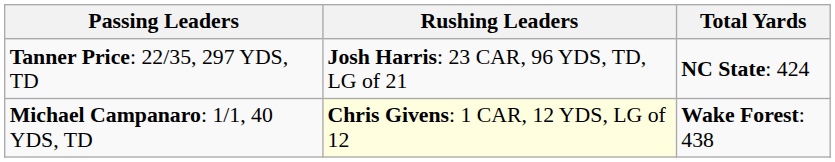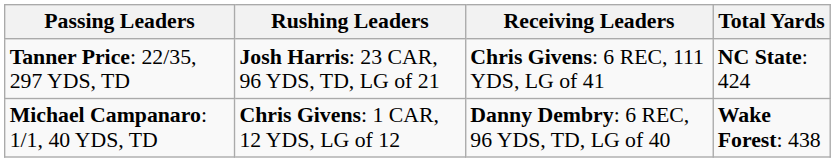+ column: Receiving Leaders | Chris Givens: 6 REC, 111 YDS, LG of 41 | Danny Dembry: 6 REC, 96 YDS, TD, LG of 40
Michael Campanaro: 1/1, 40 YDS, TD | Rushing Leaders: lightyellow background -> no background
